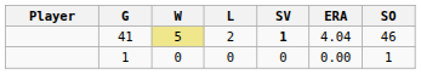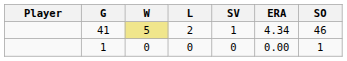41 | SV: bold -> normal
41 | ERA: 4.04 -> 4.34
